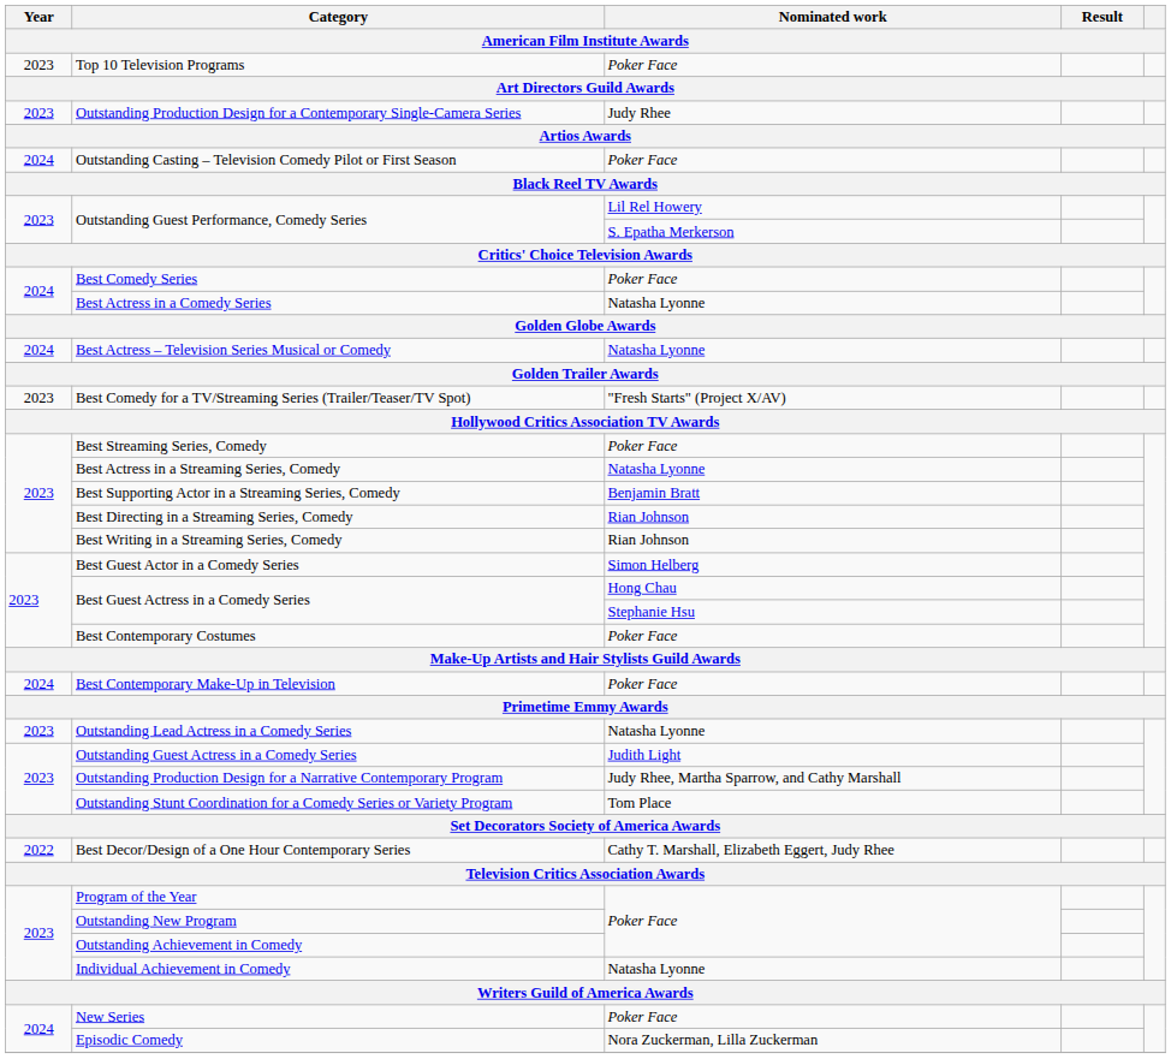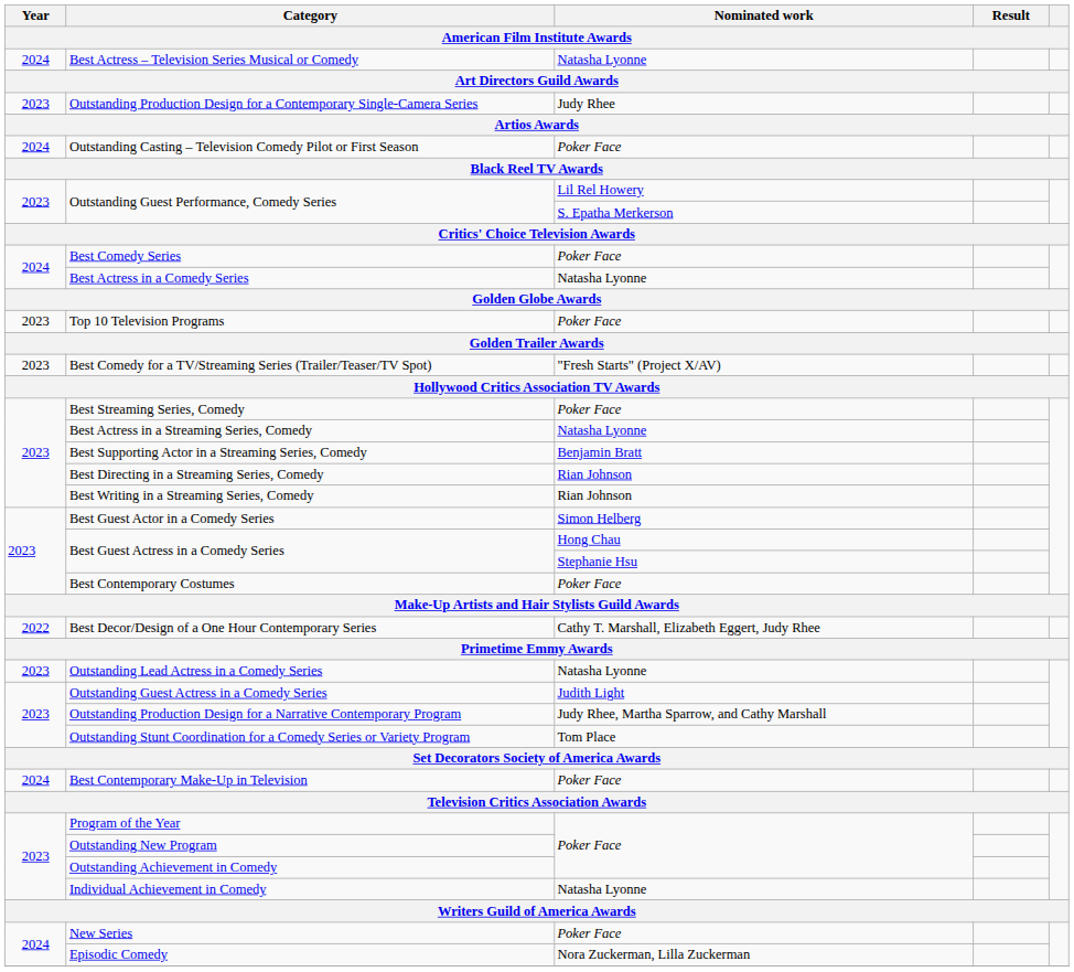rows swapped: Top 10 Television Programs <-> Best Actress – Television Series Musical or Comedy
rows swapped: Best Contemporary Make-Up in Television <-> Best Decor/Design of a One Hour Contemporary Series
